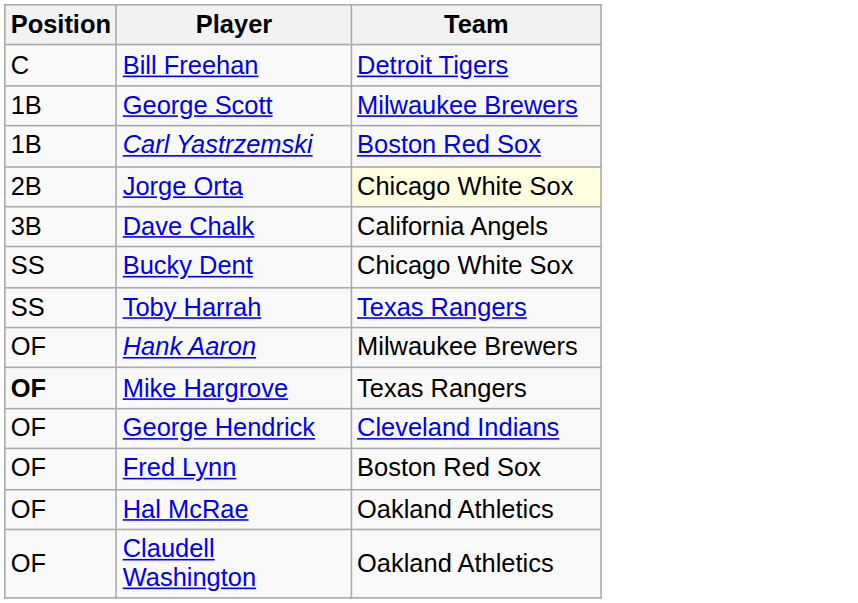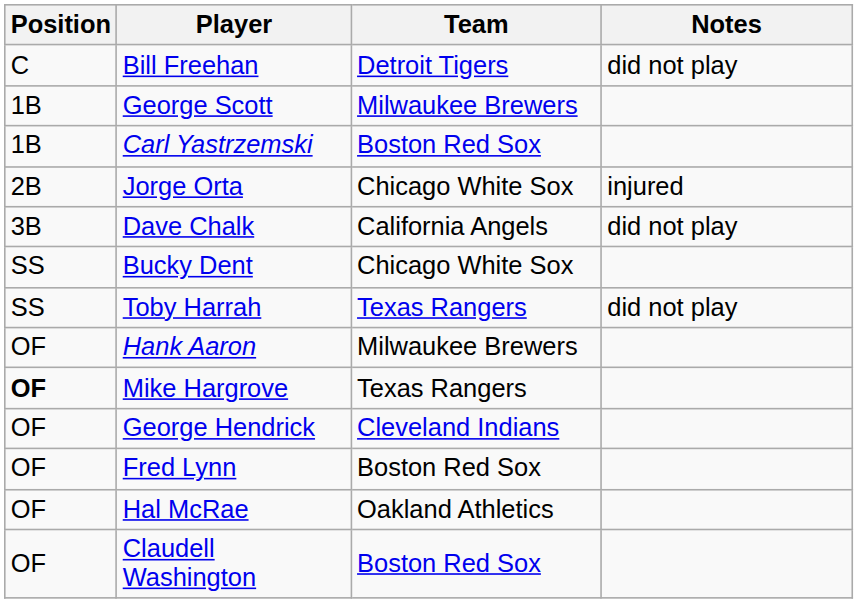+ column: Notes | did not play | injured | did not play | did not play
Jorge Orta | Team: lightyellow background -> no background
Claudell Washington | Team: Oakland Athletics -> Boston Red Sox
